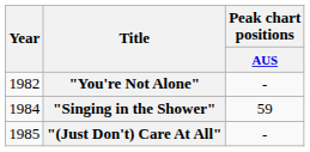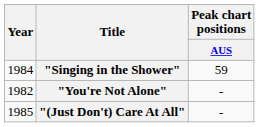rows swapped: "You're Not Alone" <-> "Singing in the Shower"
